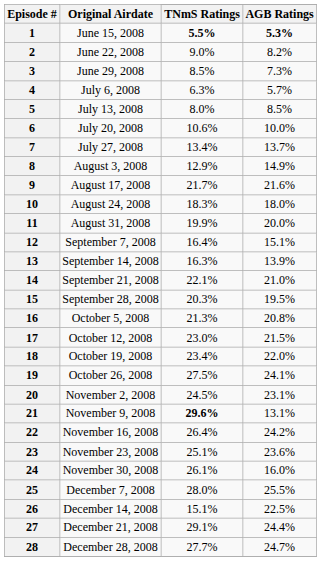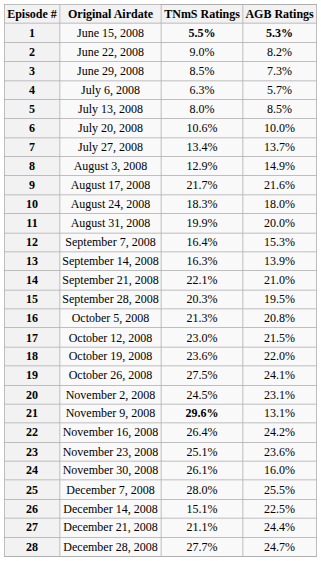12 | AGB Ratings: 15.1% -> 15.3%
18 | TNmS Ratings: 23.4% -> 23.6%
27 | TNmS Ratings: 29.1% -> 21.1%
